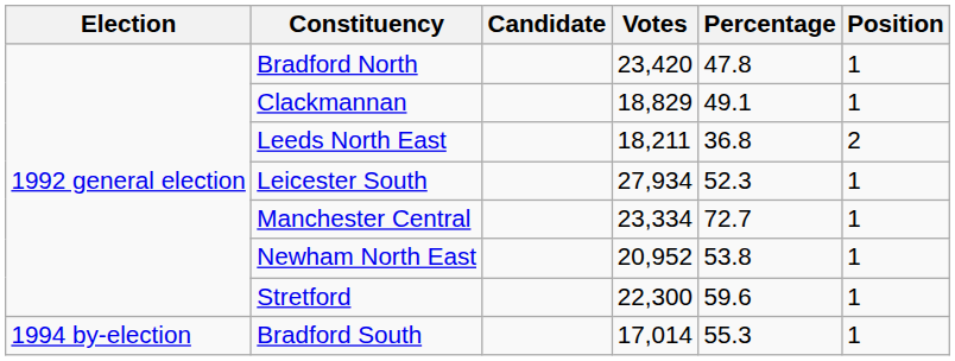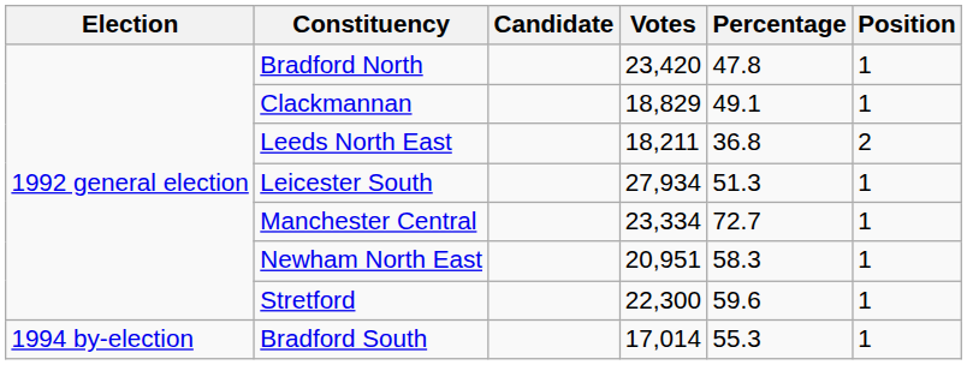Leicester South | Percentage: 52.3 -> 51.3
Newham North East | Votes: 20,952 -> 20,951
Newham North East | Percentage: 53.8 -> 58.3
